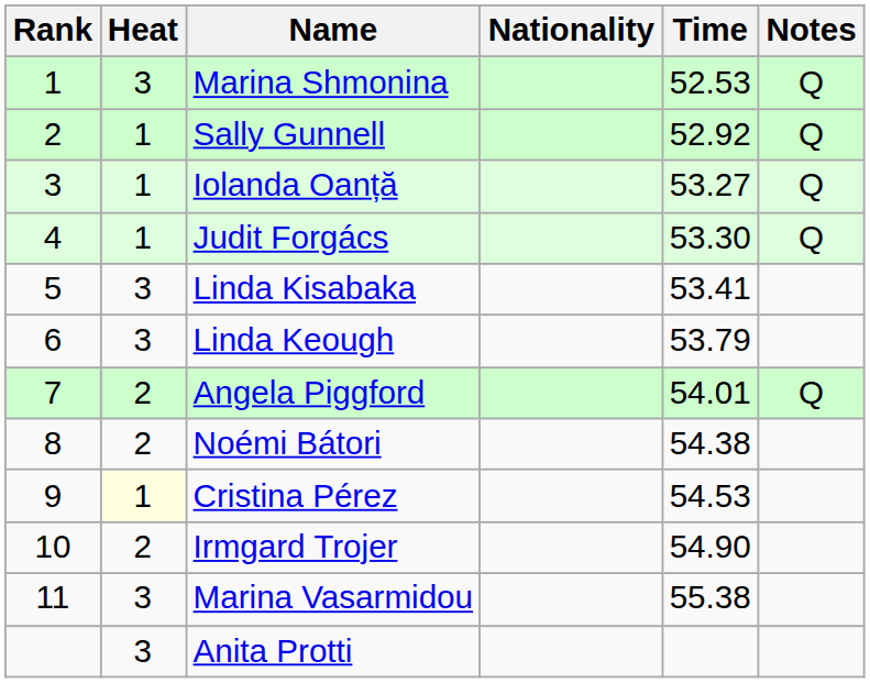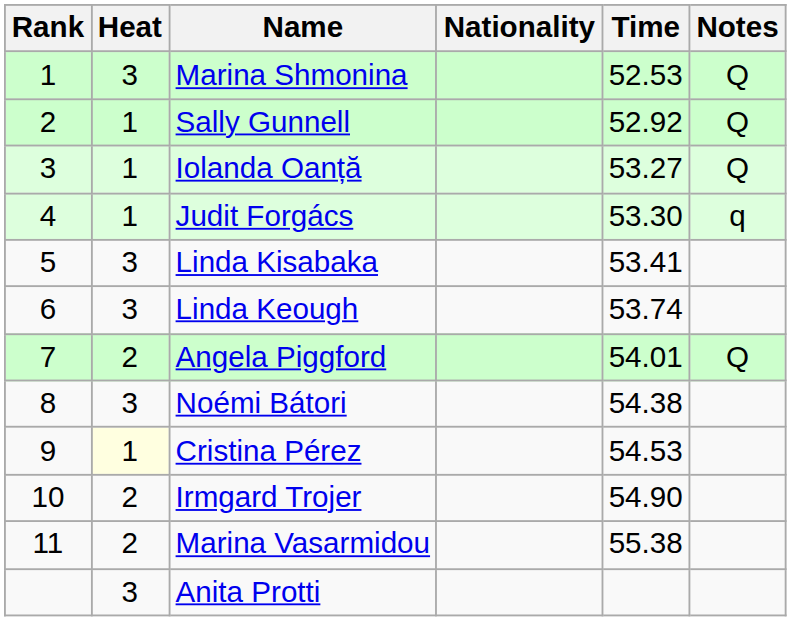Judit Forgács | Notes: Q -> q
Linda Keough | Time: 53.79 -> 53.74
Noémi Bátori | Heat: 2 -> 3
Marina Vasarmidou | Heat: 3 -> 2
